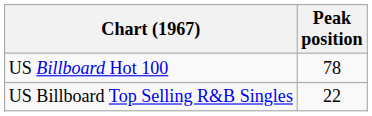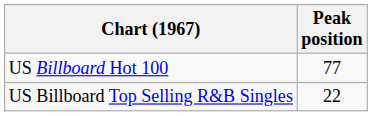US Billboard Hot 100 | Peak position: 78 -> 77
